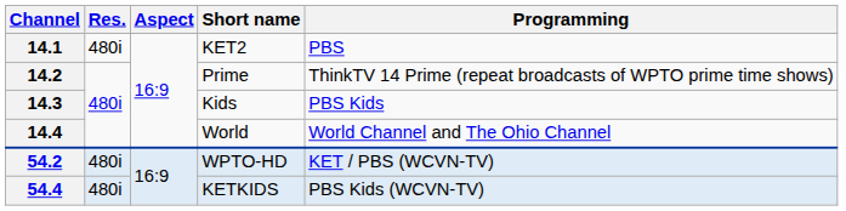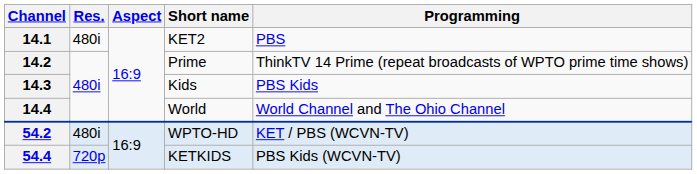54.4 | Res.: 480i -> 720p
